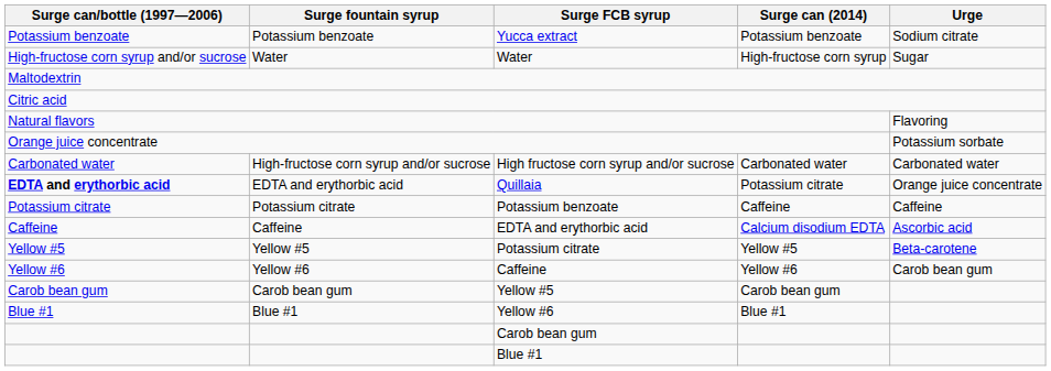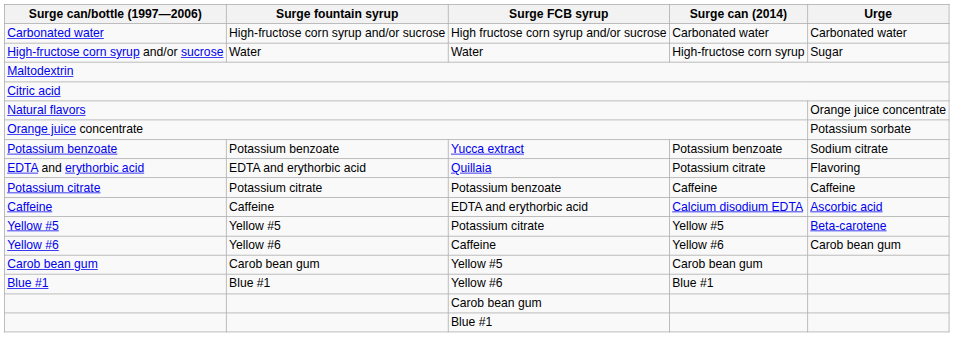rows swapped: High fructose corn syrup and/or sucrose <-> Yucca extract
Natural flavors | Urge: Flavoring -> Orange juice concentrate
Quillaia | Surge can/bottle (1997—2006): bold -> normal
Quillaia | Urge: Orange juice concentrate -> Flavoring
